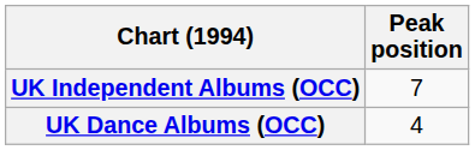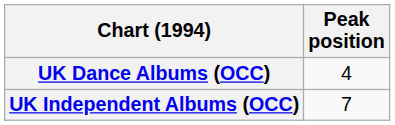rows swapped: UK Dance Albums (OCC) <-> UK Independent Albums (OCC)
